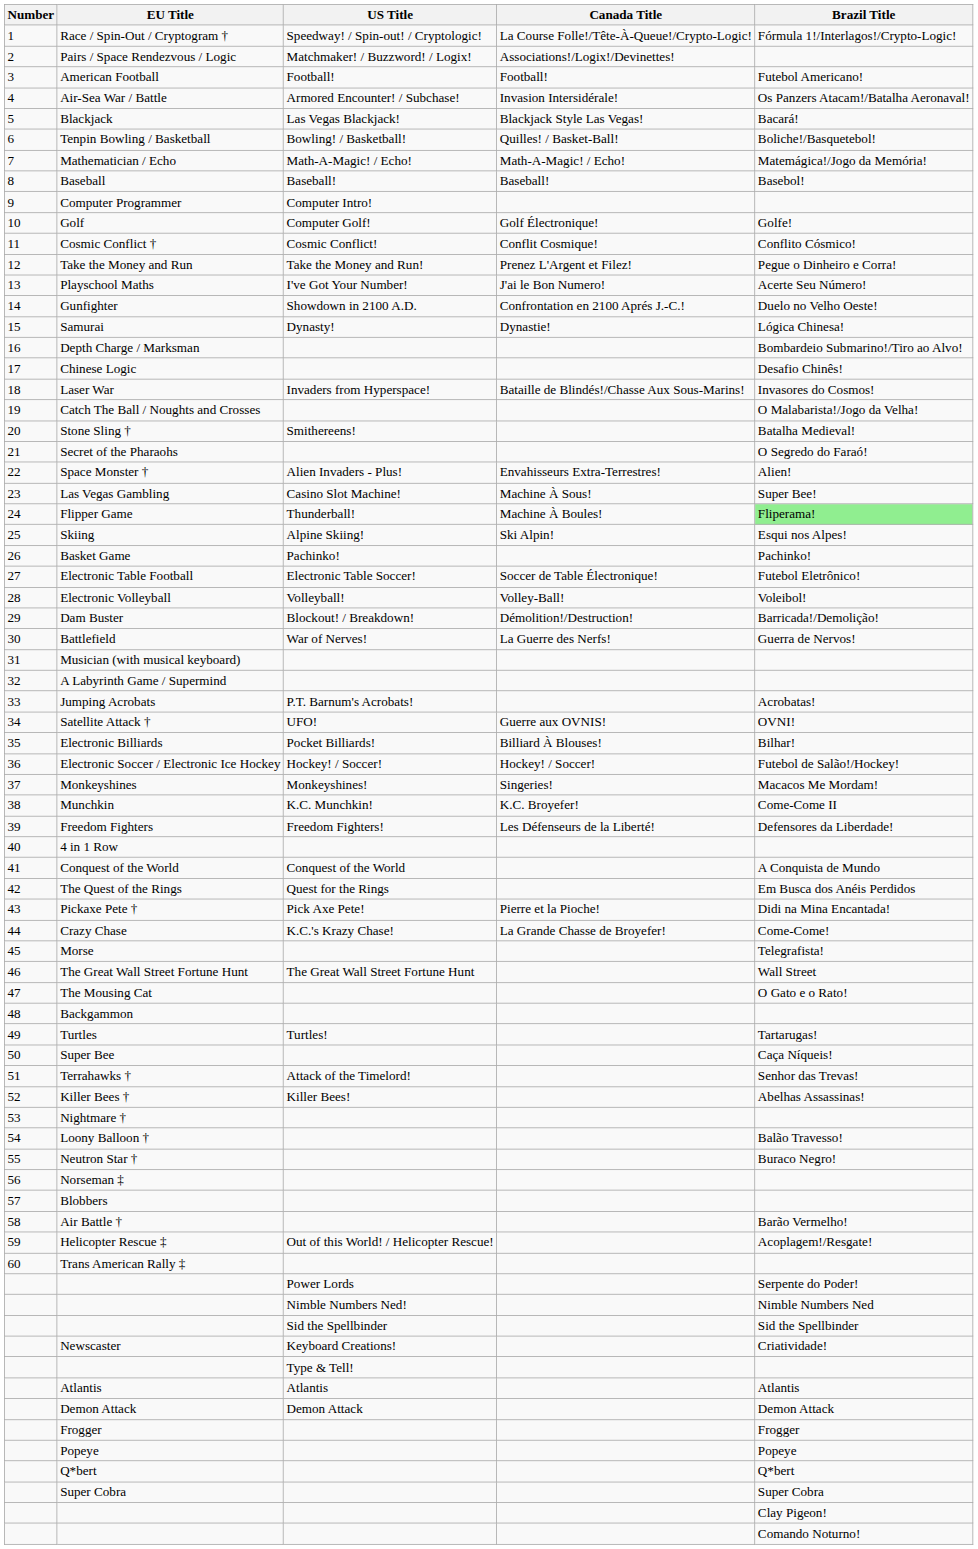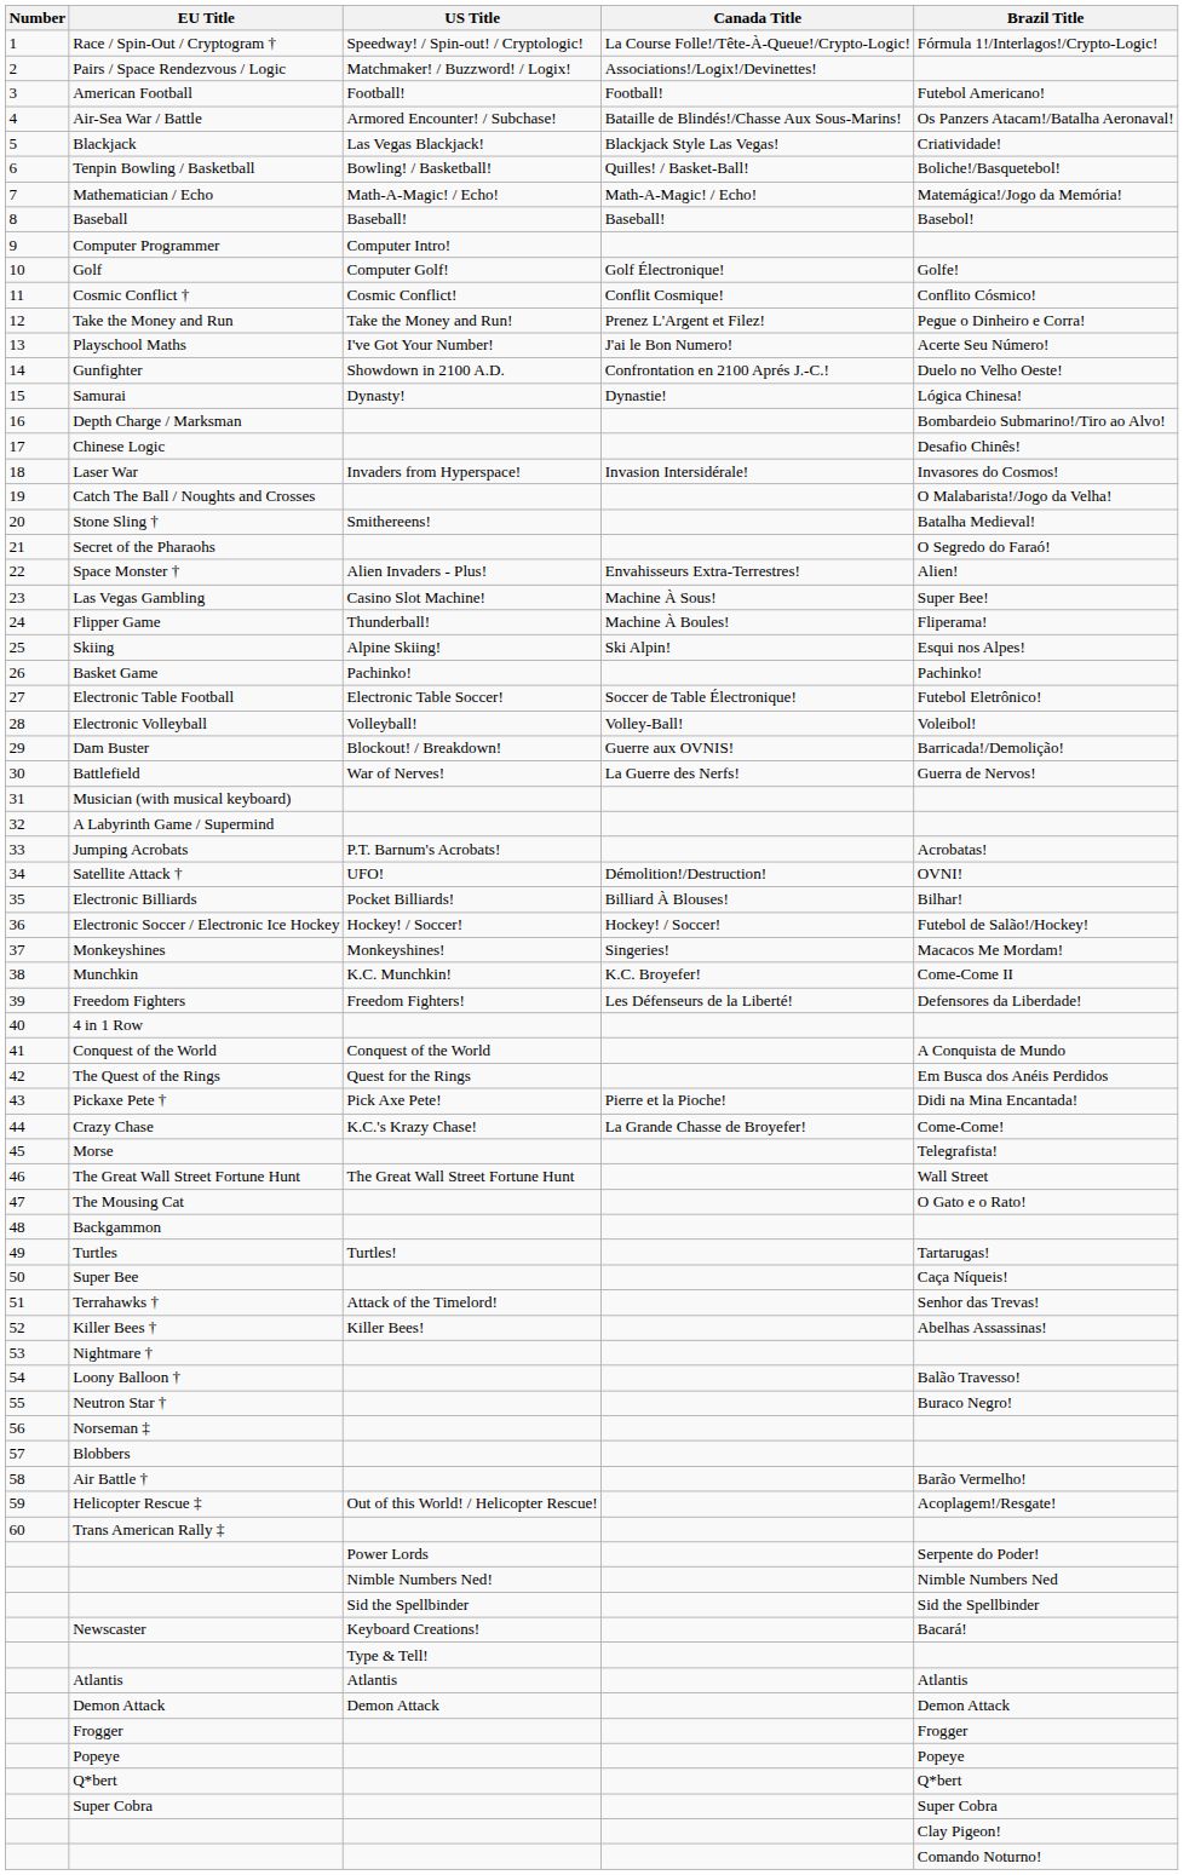Air-Sea War / Battle | Canada Title: Invasion Intersidérale! -> Bataille de Blindés!/Chasse Aux Sous-Marins!
Blackjack | Brazil Title: Bacará! -> Criatividade!
Laser War | Canada Title: Bataille de Blindés!/Chasse Aux Sous-Marins! -> Invasion Intersidérale!
Flipper Game | Brazil Title: lightgreen background -> no background
Dam Buster | Canada Title: Démolition!/Destruction! -> Guerre aux OVNIS!
Satellite Attack † | Canada Title: Guerre aux OVNIS! -> Démolition!/Destruction!
Newscaster | Brazil Title: Criatividade! -> Bacará!
